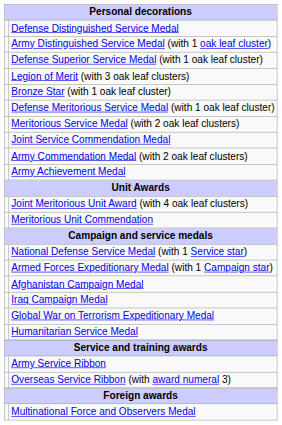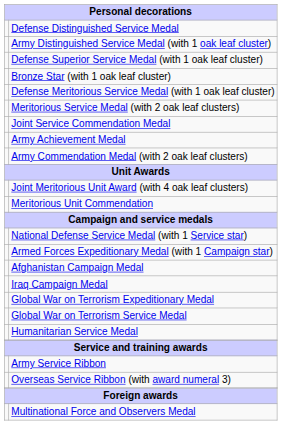- row: Legion of Merit (with 3 oak leaf clusters)
rows swapped: Army Commendation Medal (with 2 oak leaf clusters) <-> Army Achievement Medal
+ row: Global War on Terrorism Service Medal
